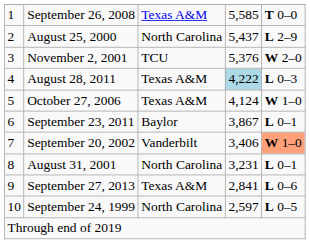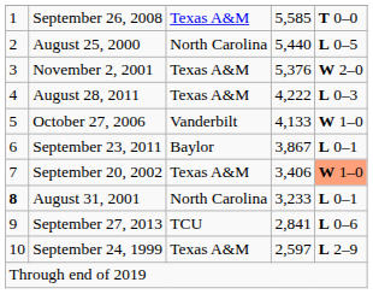August 25, 2000 | column 4: 5,437 -> 5,440
August 25, 2000 | column 5: L 2–9 -> L 0–5
November 2, 2001 | column 3: TCU -> Texas A&M
August 28, 2011 | column 4: lightblue background -> no background
October 27, 2006 | column 3: Texas A&M -> Vanderbilt
October 27, 2006 | column 4: 4,124 -> 4,133
September 20, 2002 | column 3: Vanderbilt -> Texas A&M
August 31, 2001 | column 1: normal -> bold
August 31, 2001 | column 4: 3,231 -> 3,233
September 27, 2013 | column 3: Texas A&M -> TCU
September 24, 1999 | column 3: North Carolina -> Texas A&M
September 24, 1999 | column 5: L 0–5 -> L 2–9
